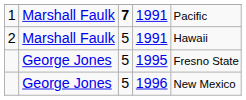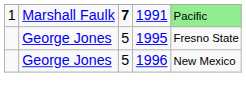1 | column 5: no background -> lightgreen background
- row: 2 | Marshall Faulk | 5 | 1991 | Hawaii
